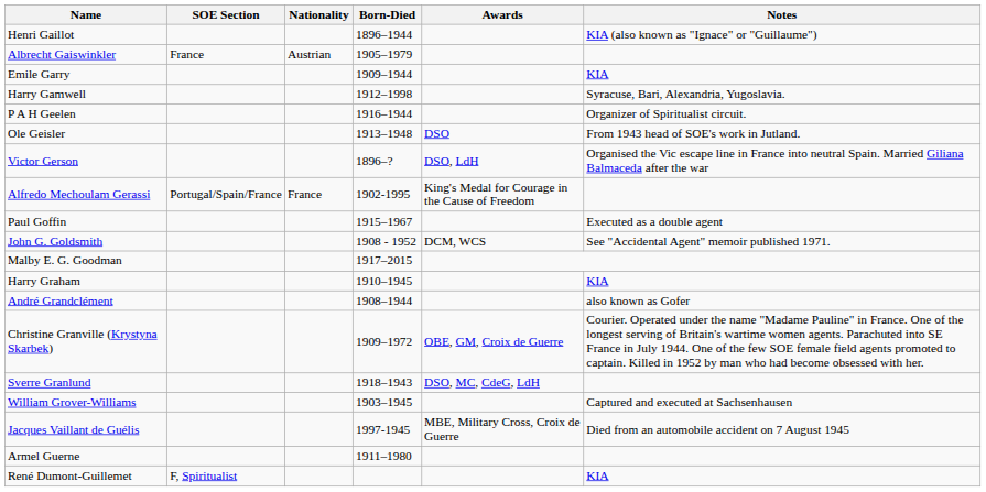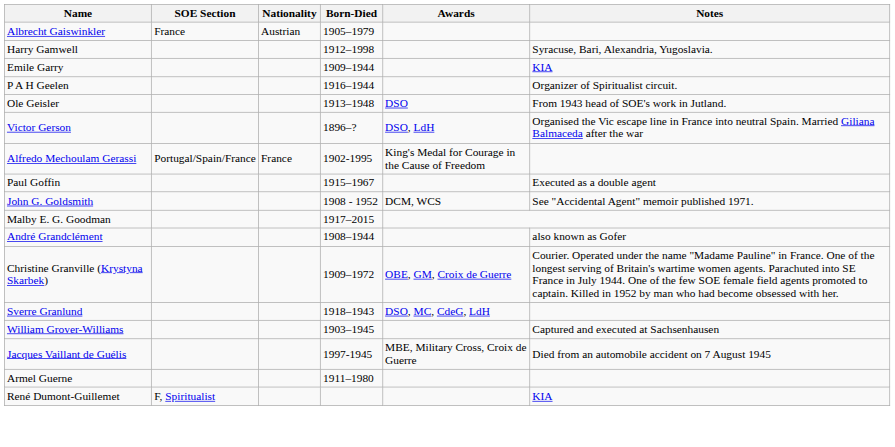- row: Henri Gaillot | 1896–1944 | KIA (also known as "Ignace" or "Guillaume")
rows swapped: Harry Gamwell <-> Emile Garry
- row: Harry Graham | 1910–1945 | KIA
